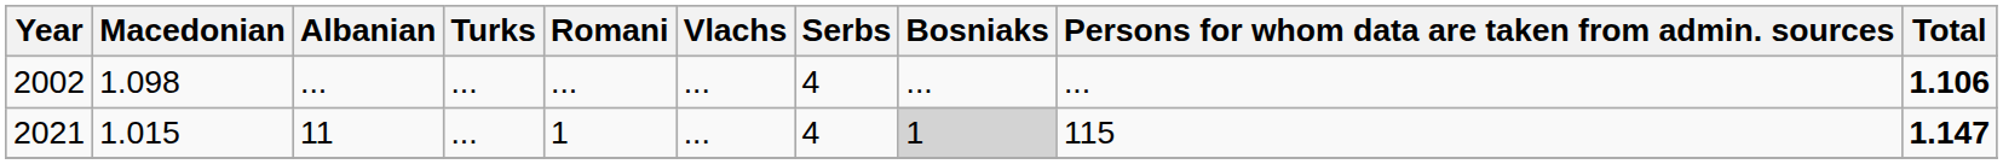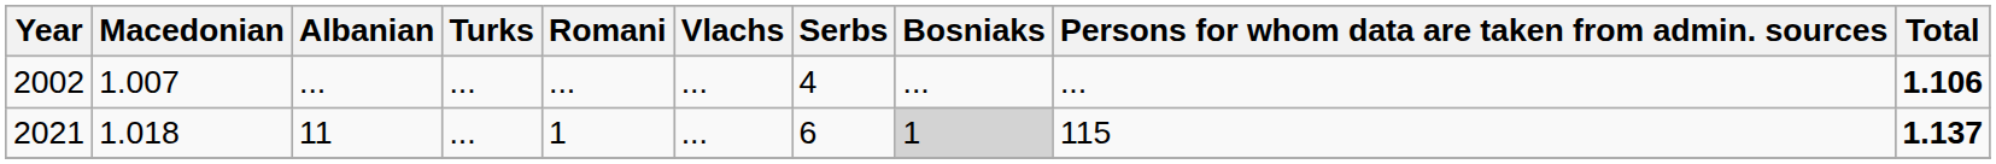2002 | Macedonian: 1.098 -> 1.007
2021 | Macedonian: 1.015 -> 1.018
2021 | Serbs: 4 -> 6
2021 | Total: 1.147 -> 1.137
